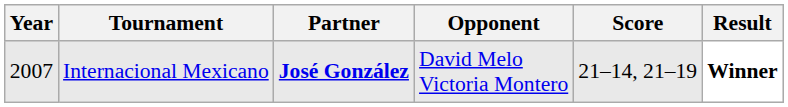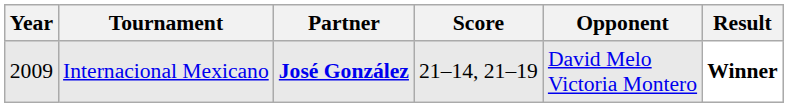columns swapped: Opponent <-> Score
Internacional Mexicano | Year: 2007 -> 2009
